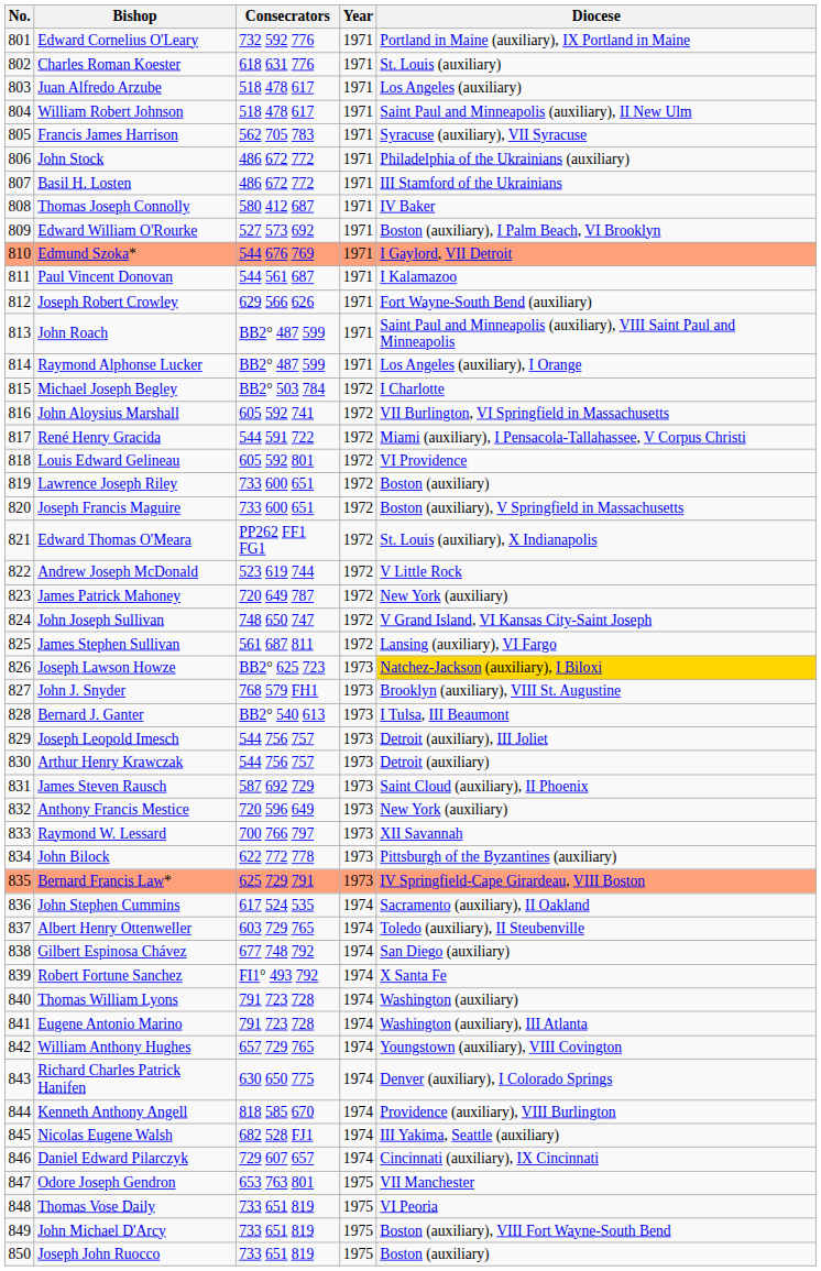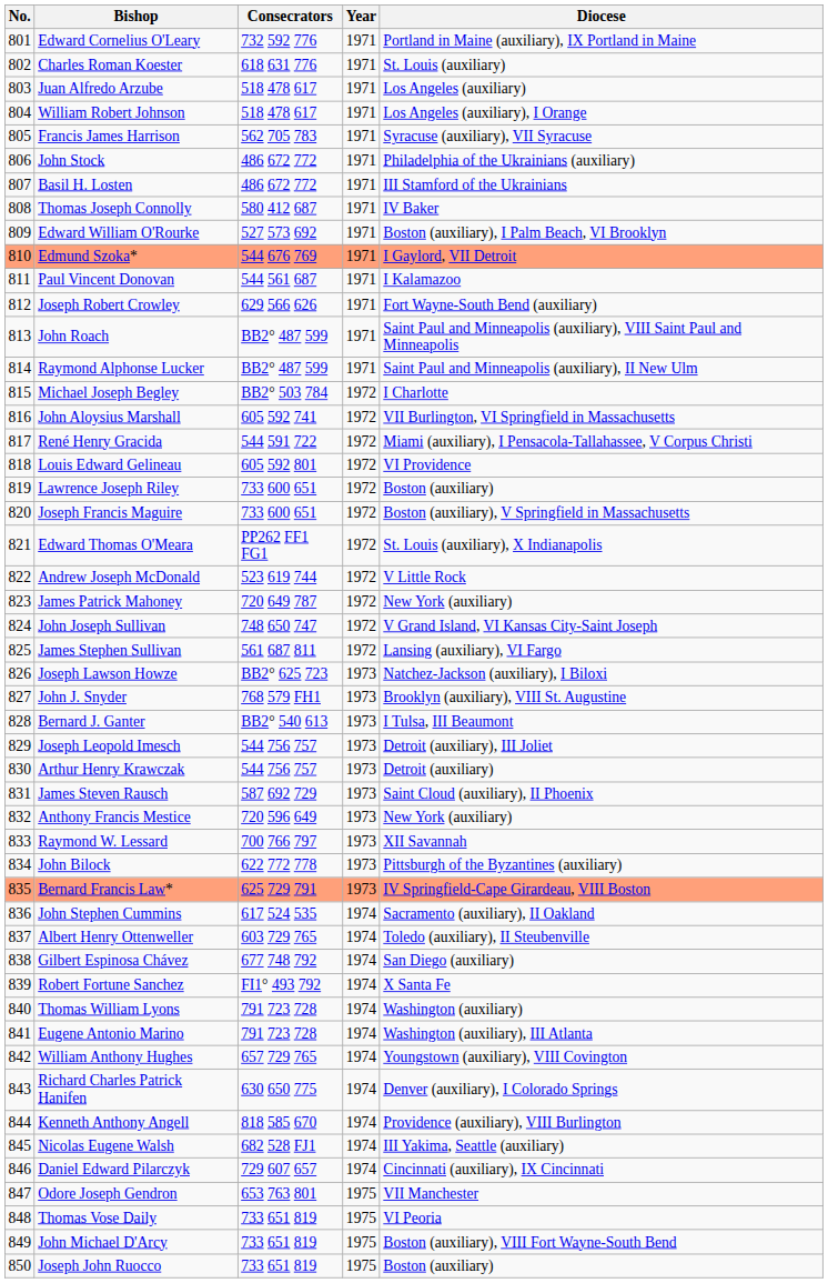William Robert Johnson | Diocese: Saint Paul and Minneapolis (auxiliary), II New Ulm -> Los Angeles (auxiliary), I Orange
Raymond Alphonse Lucker | Diocese: Los Angeles (auxiliary), I Orange -> Saint Paul and Minneapolis (auxiliary), II New Ulm
Joseph Lawson Howze | Diocese: gold background -> no background
